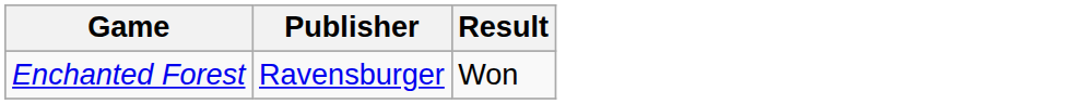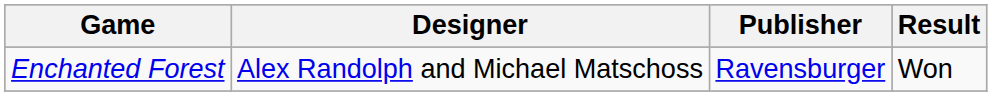+ column: Designer | Alex Randolph and Michael Matschoss
